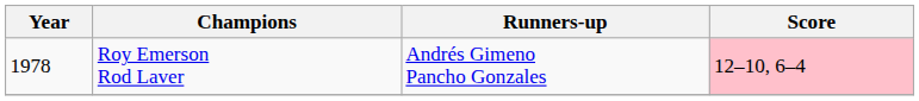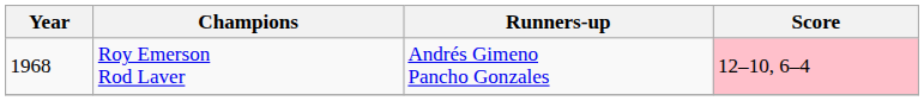Roy Emerson Rod Laver | Year: 1978 -> 1968
